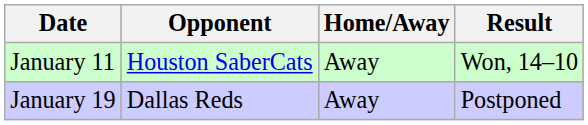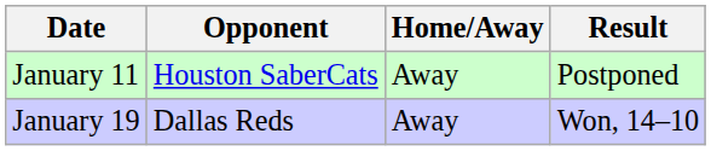January 11 | Result: Won, 14–10 -> Postponed
January 19 | Result: Postponed -> Won, 14–10
